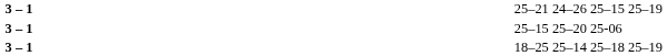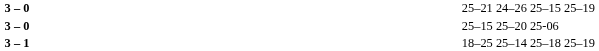25–21 24–26 25–15 25–19 | column 2: 3 – 1 -> 3 – 0
25–15 25–20 25-06 | column 2: 3 – 1 -> 3 – 0
